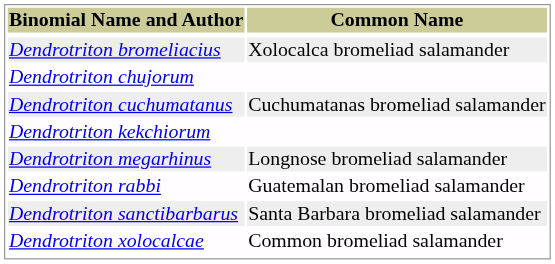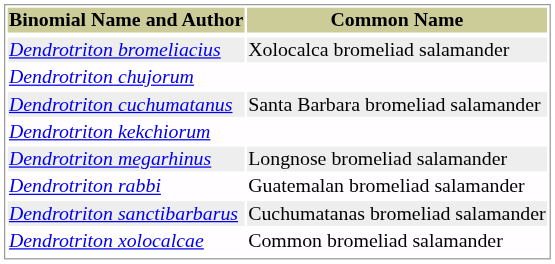Dendrotriton cuchumatanus | Common Name: Cuchumatanas bromeliad salamander -> Santa Barbara bromeliad salamander
Dendrotriton sanctibarbarus | Common Name: Santa Barbara bromeliad salamander -> Cuchumatanas bromeliad salamander
